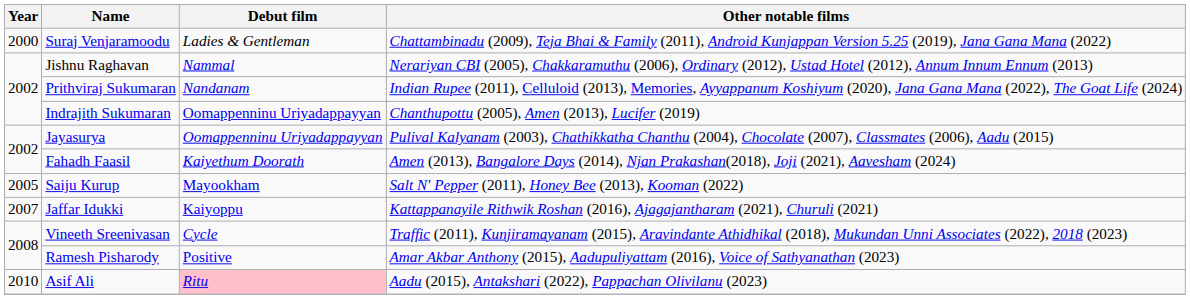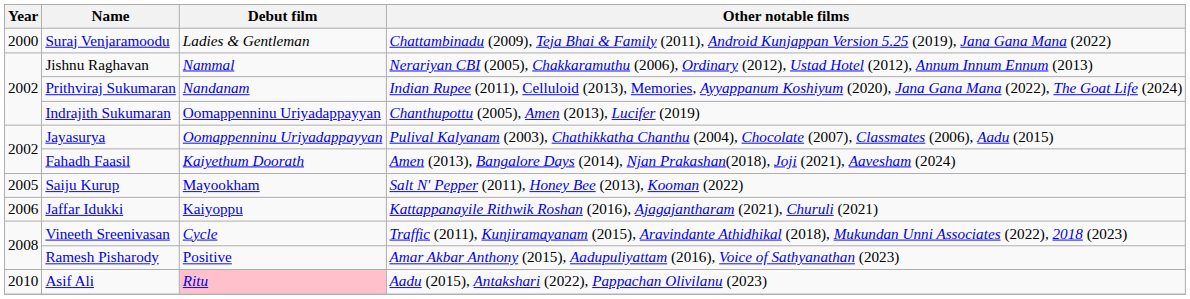Jaffar Idukki | Year: 2007 -> 2006
